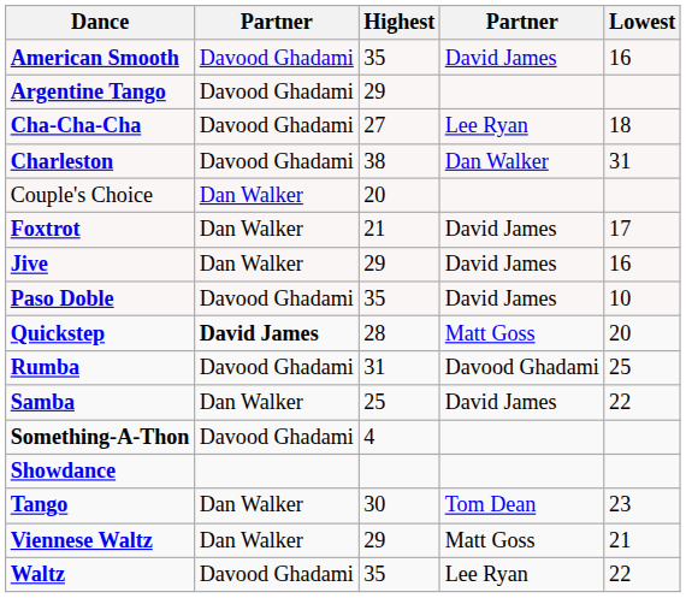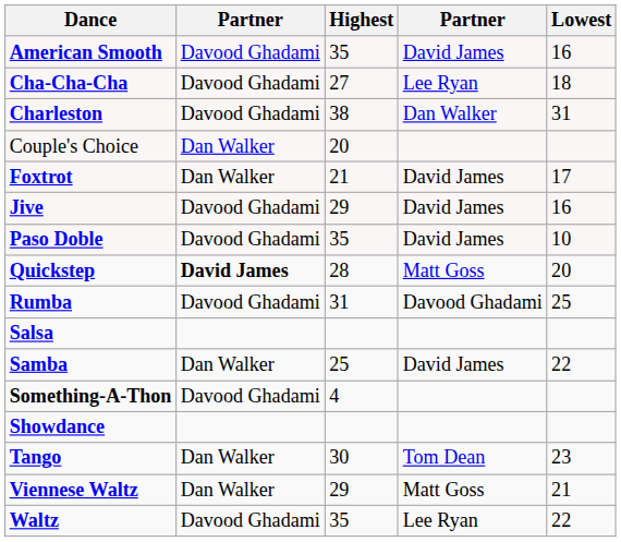- row: Argentine Tango | Davood Ghadami | 29
Jive | column 2: Dan Walker -> Davood Ghadami
+ row: Salsa
